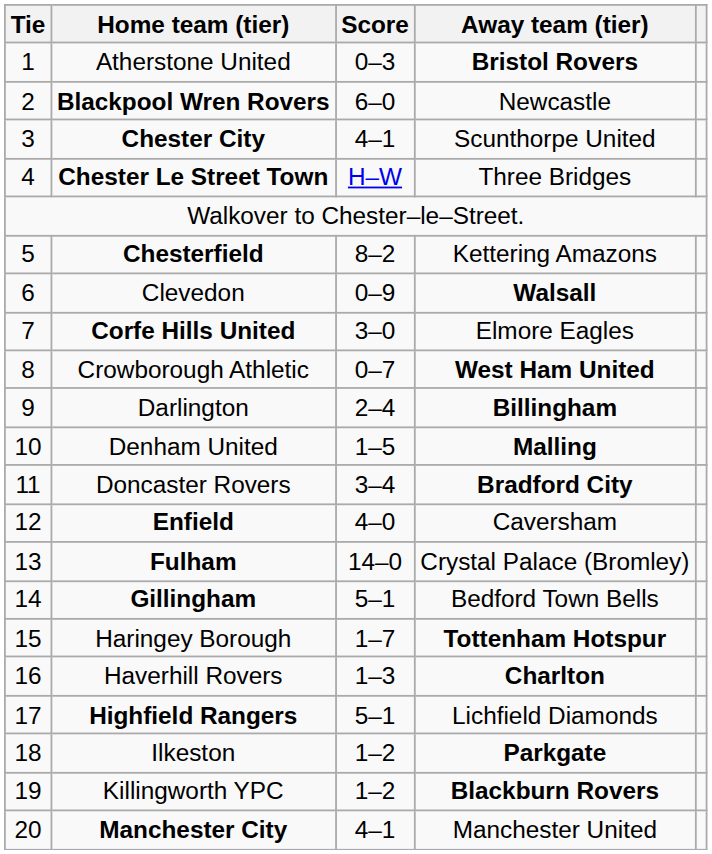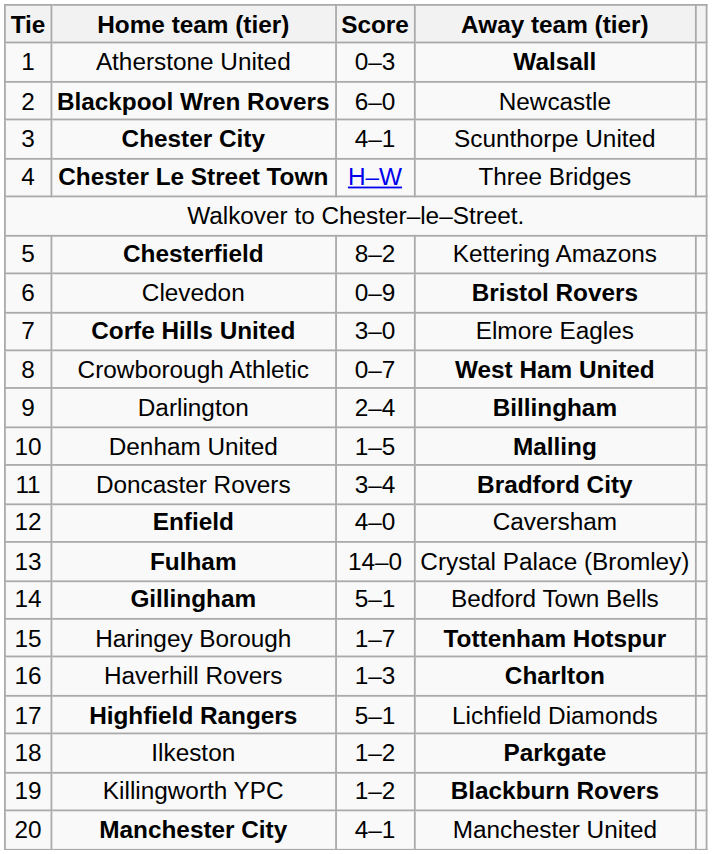Atherstone United | Away team (tier): Bristol Rovers -> Walsall
Clevedon | Away team (tier): Walsall -> Bristol Rovers
